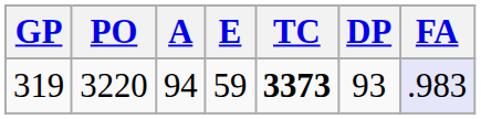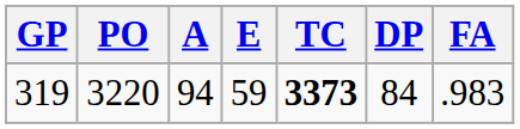319 | DP: 93 -> 84
319 | FA: lavender background -> no background
